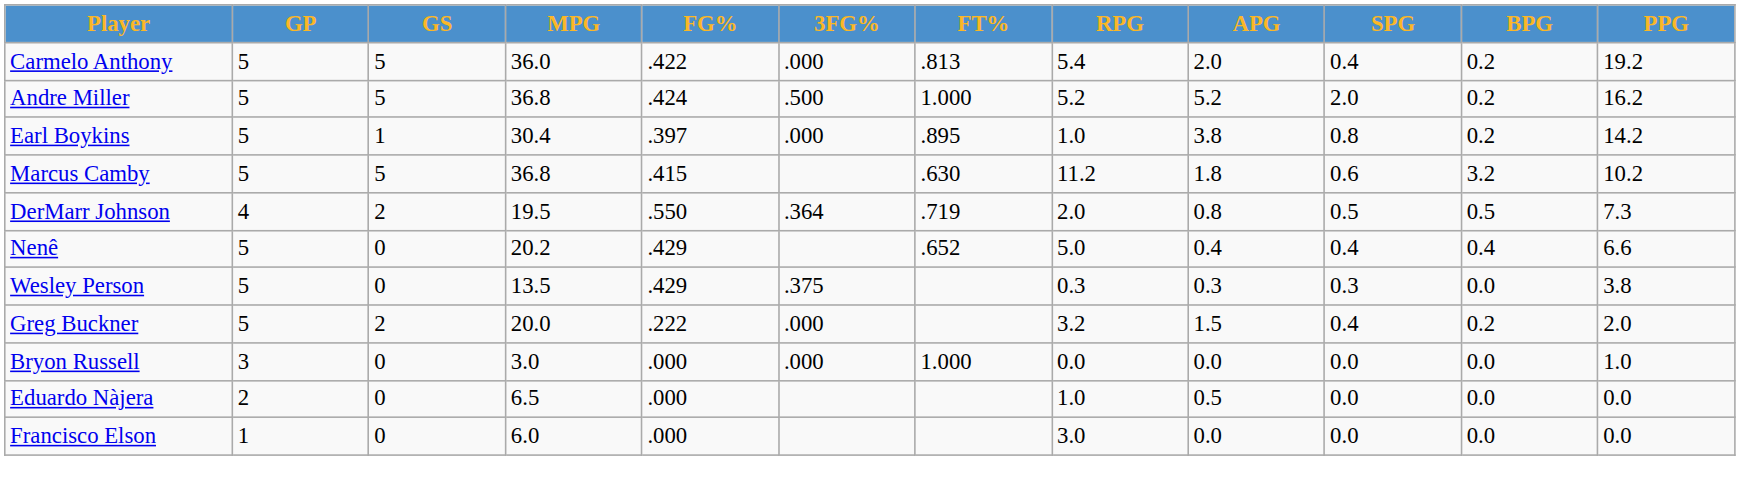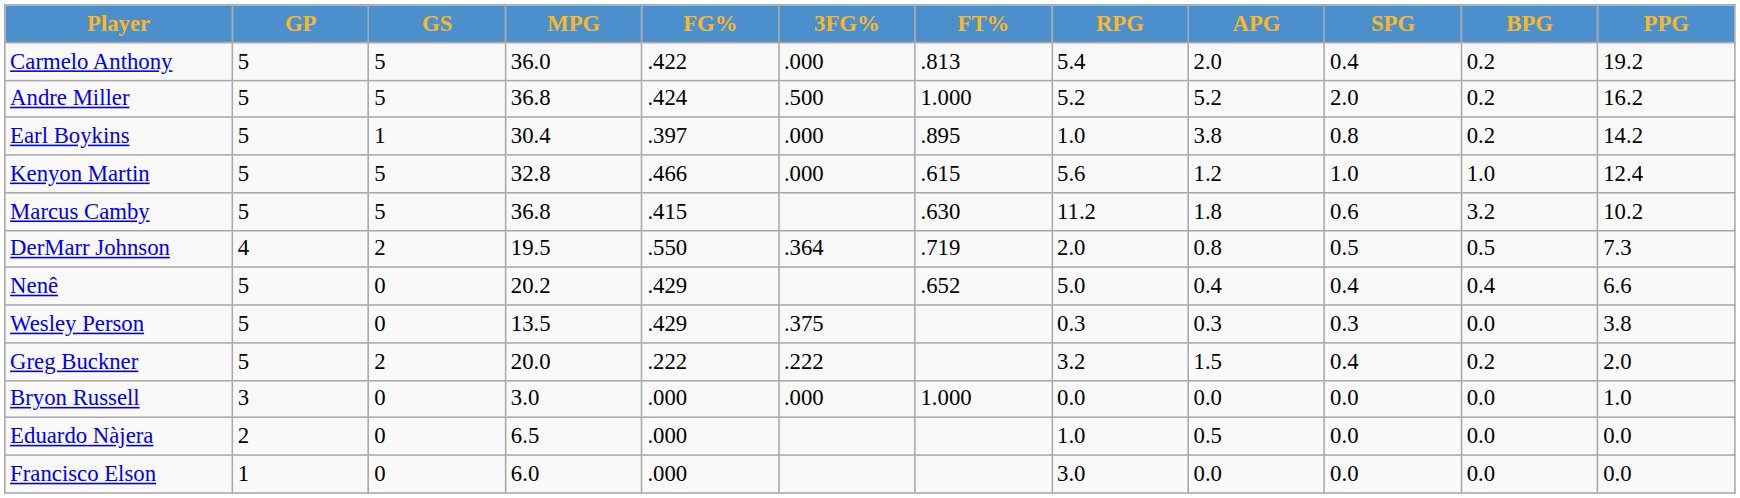+ row: Kenyon Martin | 5 | 5 | 32.8 | .466 | .000 | .615 | 5.6 | 1.2 | 1.0 | 1.0 | 12.4
Greg Buckner | 3FG%: .000 -> .222
